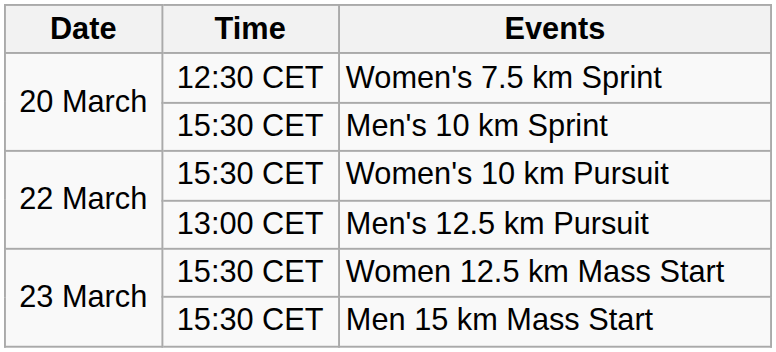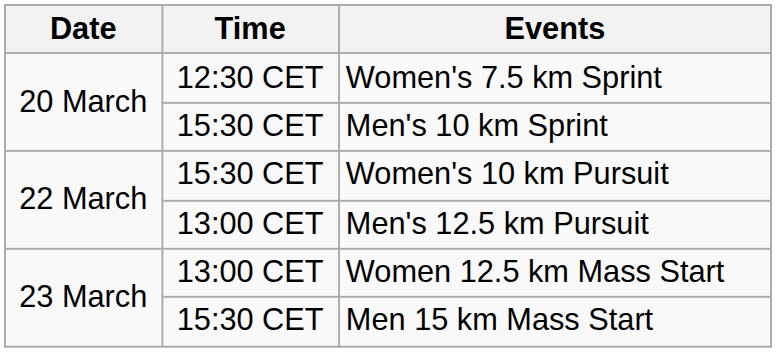Women 12.5 km Mass Start | Time: 15:30 CET -> 13:00 CET
